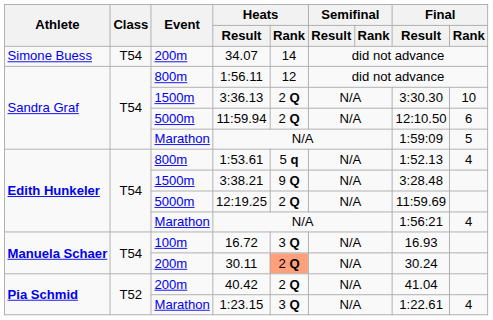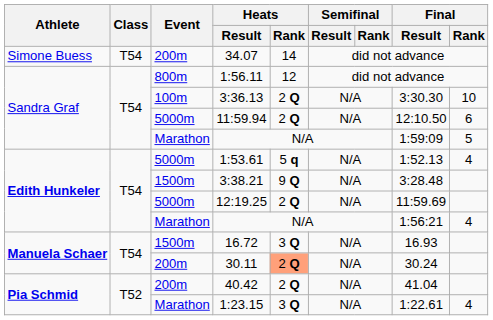3:36.13 | Event: 1500m -> 100m
1:53.61 | Event: 800m -> 5000m
16.72 | Event: 100m -> 1500m
